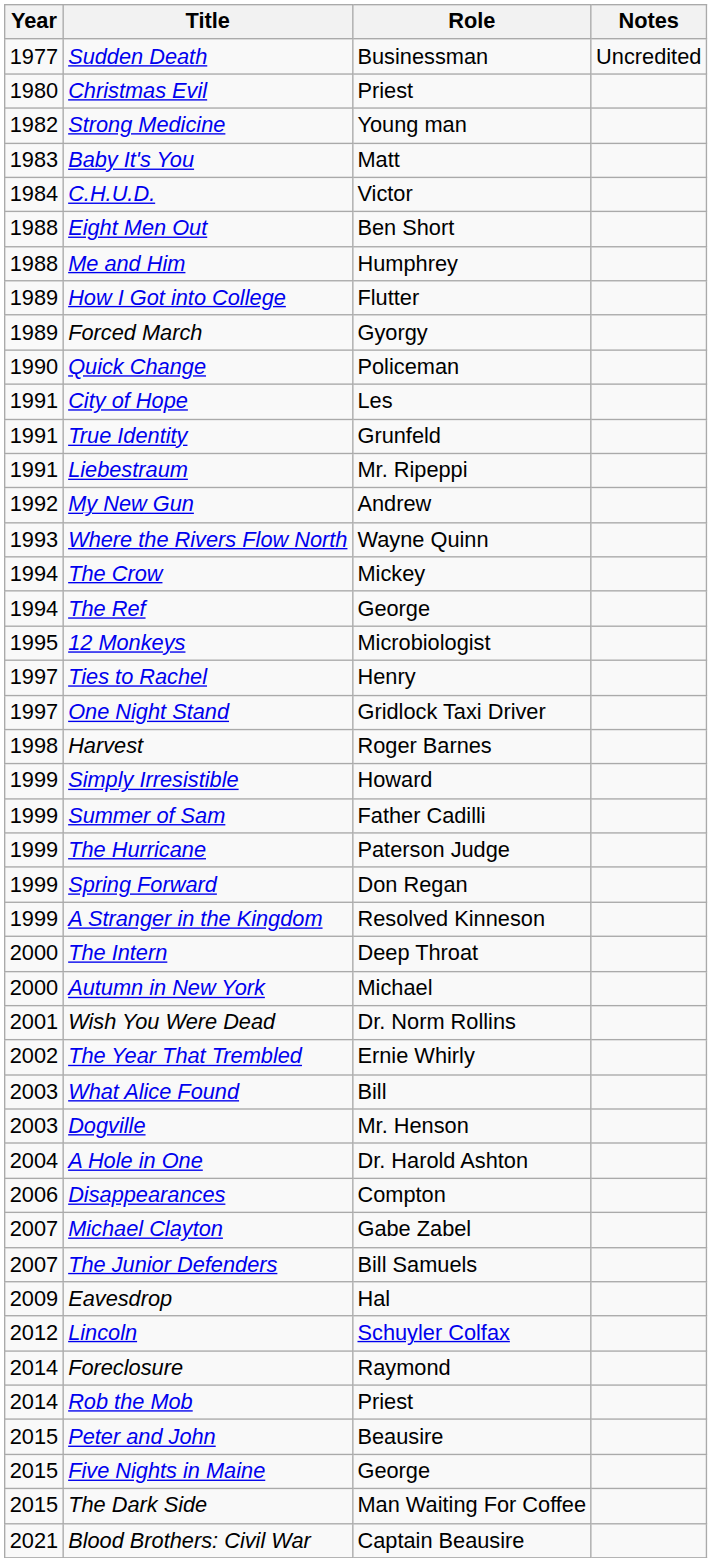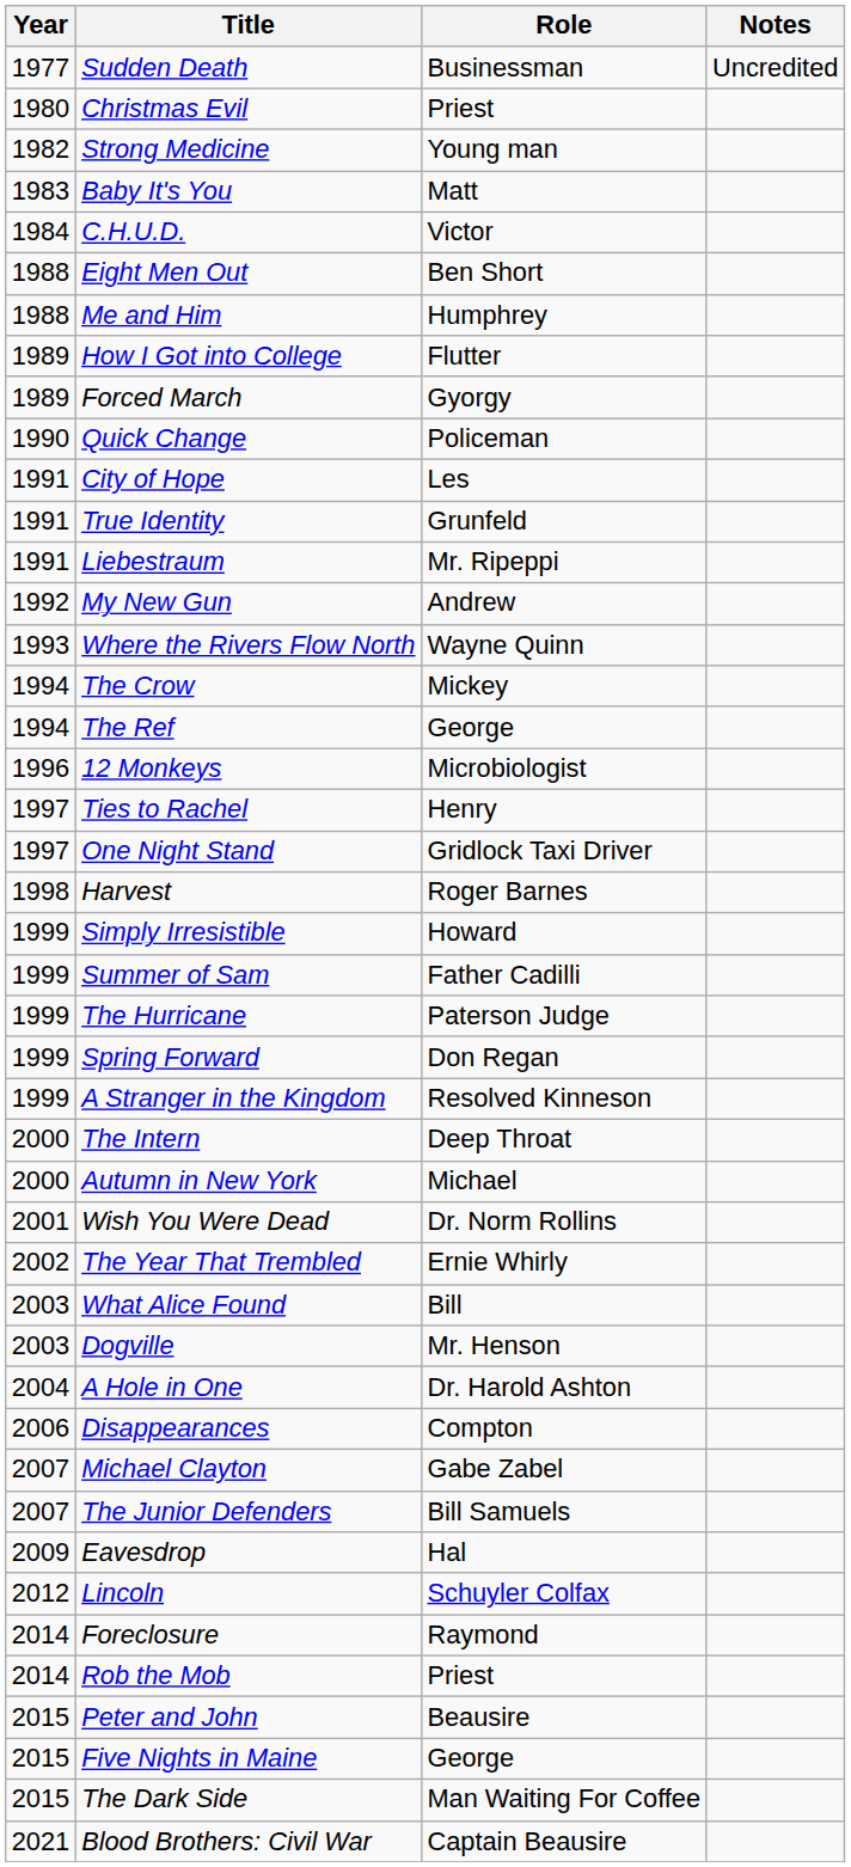12 Monkeys | Year: 1995 -> 1996
